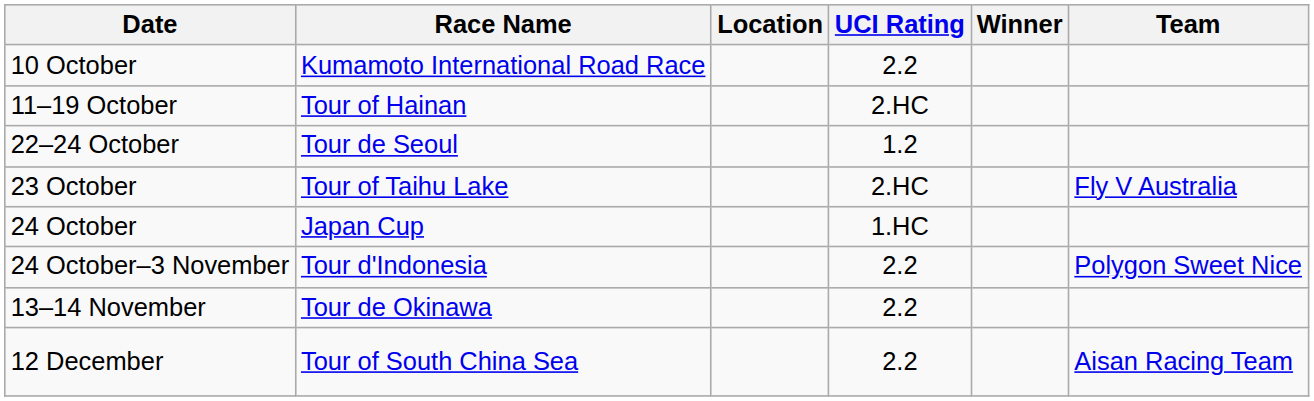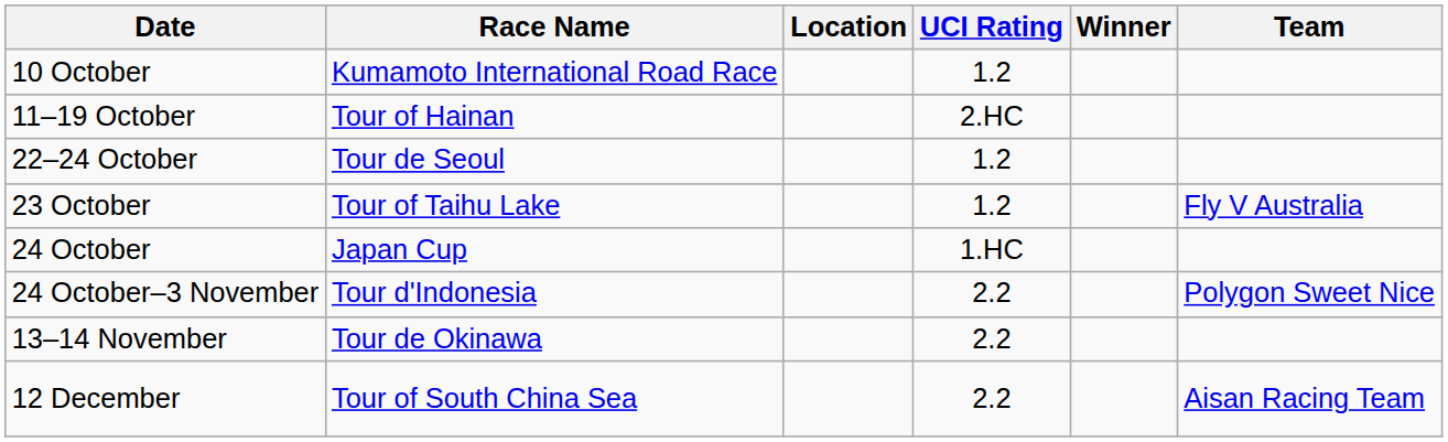10 October | UCI Rating: 2.2 -> 1.2
23 October | UCI Rating: 2.HC -> 1.2
